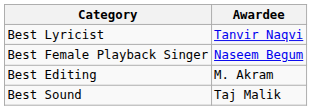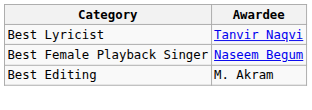- row: Best Sound | Taj Malik
